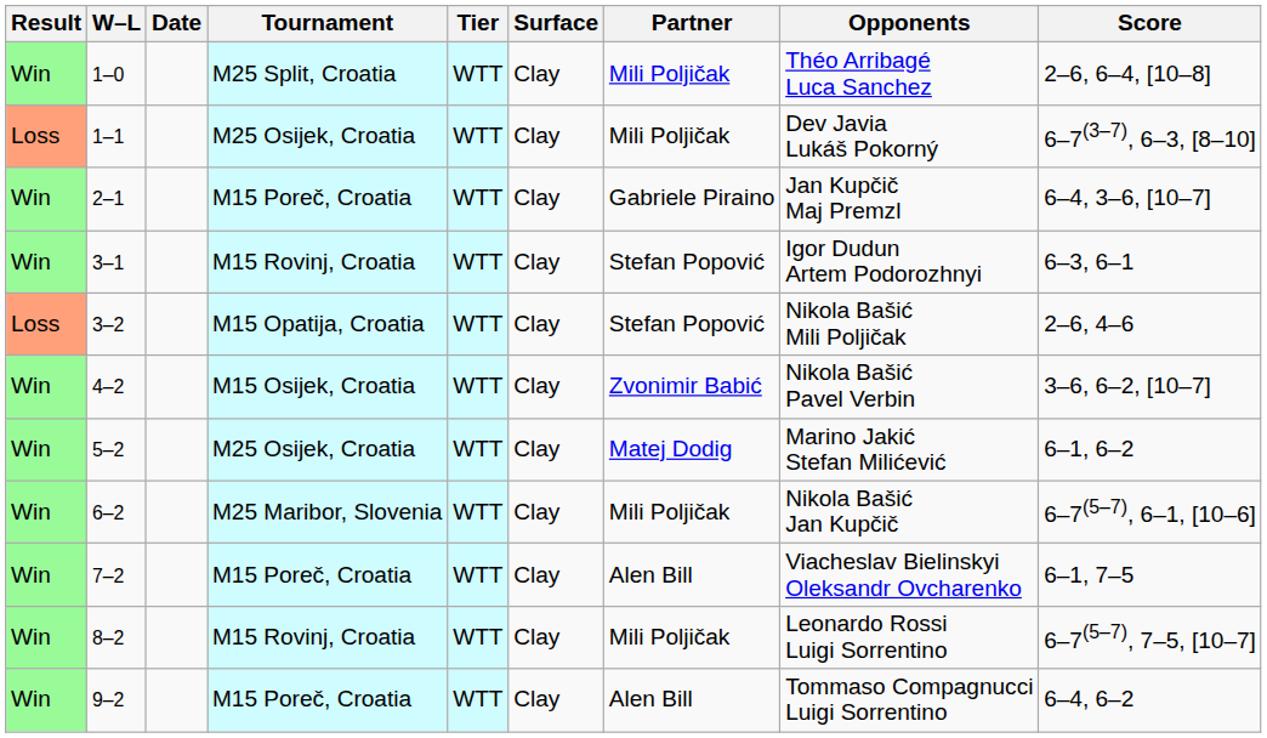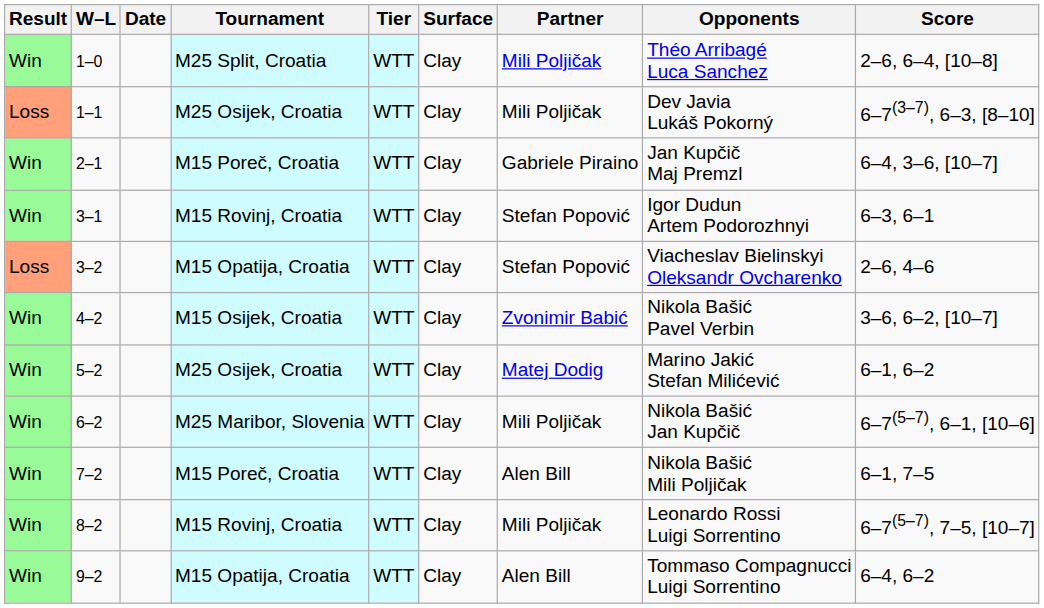3–2 | Opponents: Nikola Bašić Mili Poljičak -> Viacheslav Bielinskyi Oleksandr Ovcharenko
7–2 | Opponents: Viacheslav Bielinskyi Oleksandr Ovcharenko -> Nikola Bašić Mili Poljičak
9–2 | Tournament: M15 Poreč, Croatia -> M15 Opatija, Croatia
